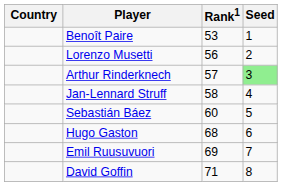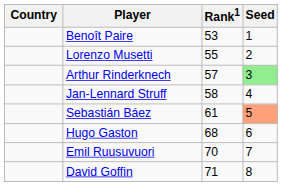Lorenzo Musetti | Rank1: 56 -> 55
Sebastián Báez | Rank1: 60 -> 61
Sebastián Báez | Seed: no background -> lightsalmon background
Emil Ruusuvuori | Rank1: 69 -> 70
